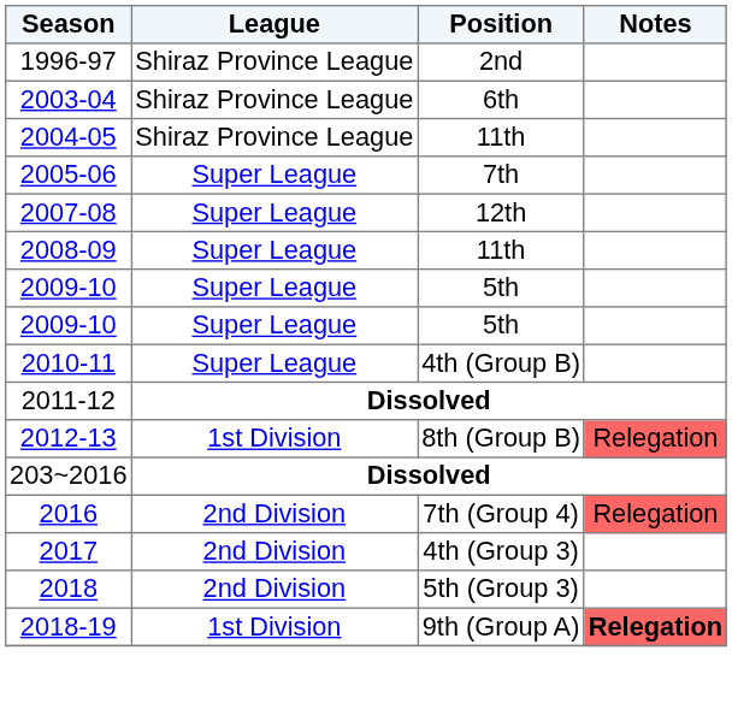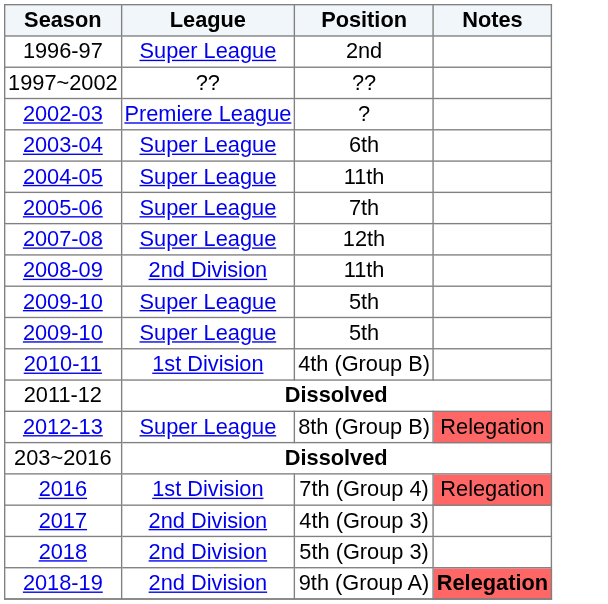1996-97 | League: Shiraz Province League -> Super League
+ row: 1997~2002 | ?? | ??
+ row: 2002-03 | Premiere League | ?
2003-04 | League: Shiraz Province League -> Super League
2004-05 | League: Shiraz Province League -> Super League
2008-09 | League: Super League -> 2nd Division
2010-11 | League: Super League -> 1st Division
2012-13 | League: 1st Division -> Super League
2016 | League: 2nd Division -> 1st Division
2018-19 | League: 1st Division -> 2nd Division
